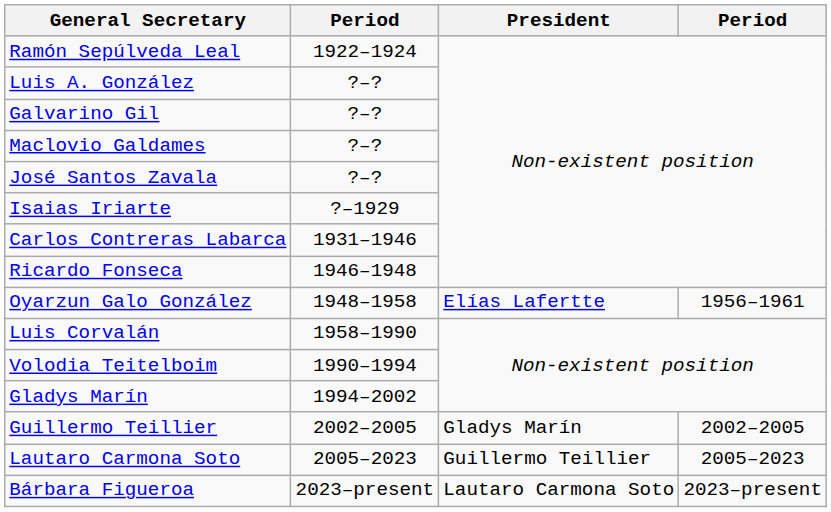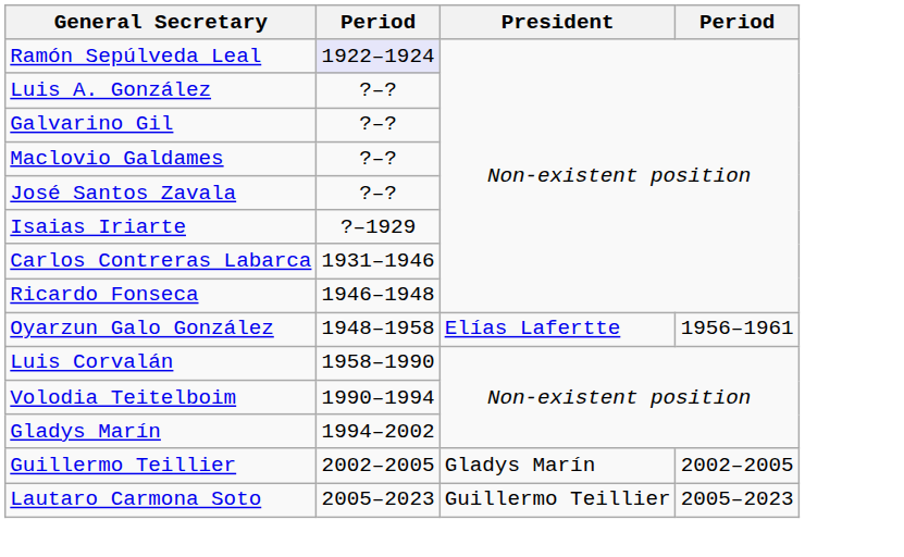Ramón Sepúlveda Leal | column 2: no background -> lavender background
- row: Bárbara Figueroa | 2023–present | Lautaro Carmona Soto | 2023–present
